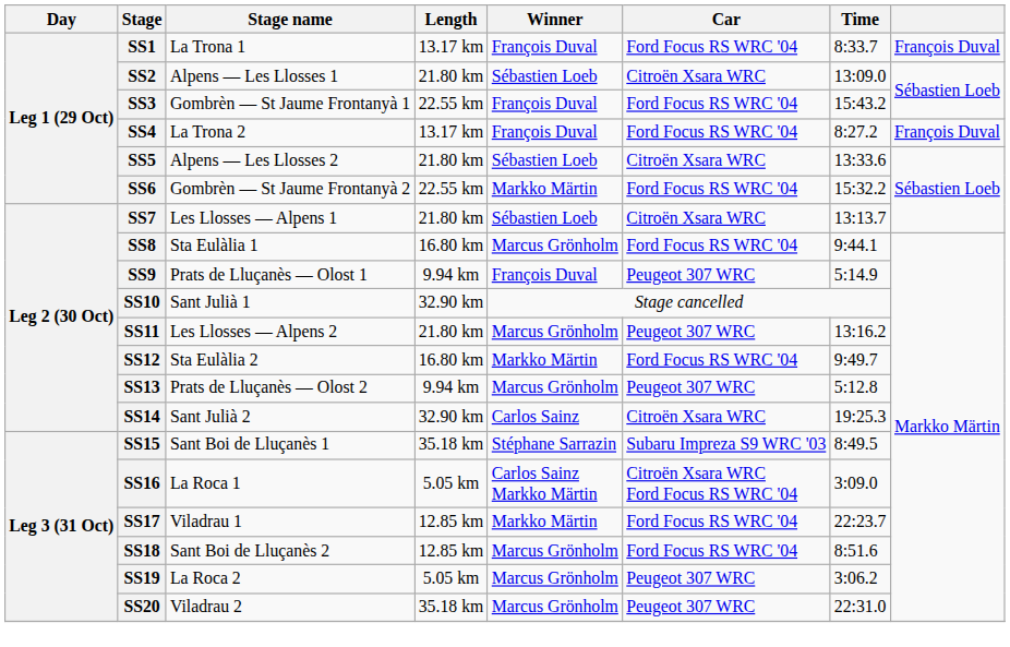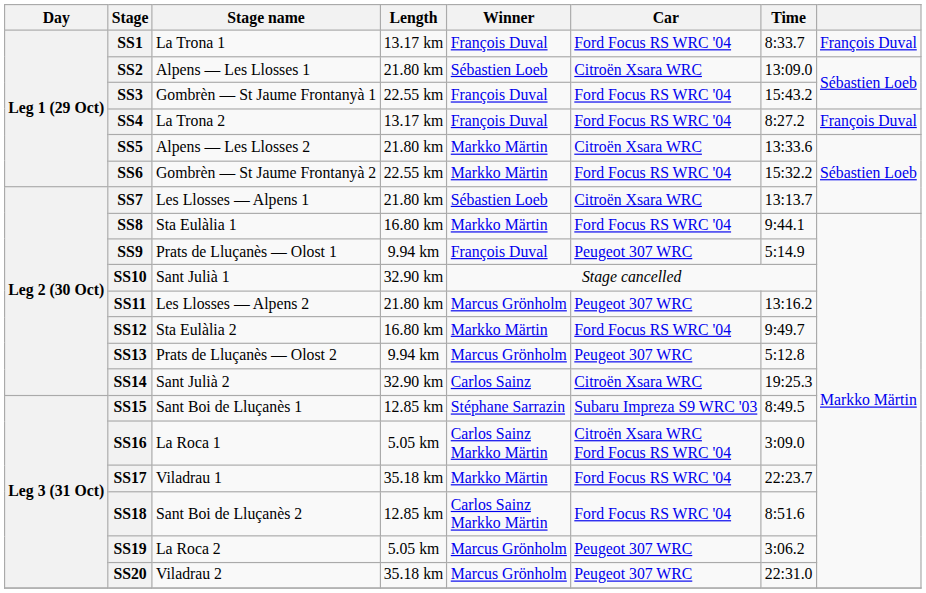SS5 | Winner: Sébastien Loeb -> Markko Märtin
SS8 | Winner: Marcus Grönholm -> Markko Märtin
SS15 | Length: 35.18 km -> 12.85 km
SS17 | Length: 12.85 km -> 35.18 km
SS18 | Winner: Marcus Grönholm -> Carlos Sainz Markko Märtin
